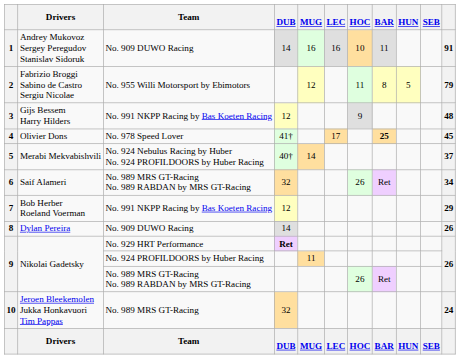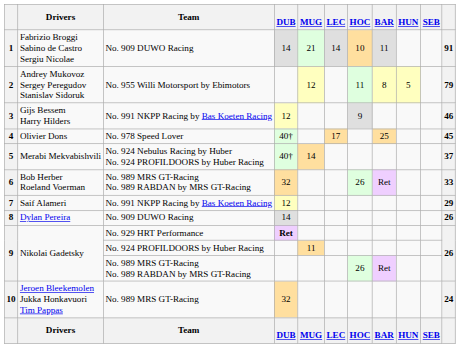1 | Drivers: Andrey Mukovoz Sergey Peregudov Stanislav Sidoruk -> Fabrizio Broggi Sabino de Castro Sergiu Nicolae
1 | MUG: 16 -> 21
1 | LEC: 16 -> 14
2 | Drivers: Fabrizio Broggi Sabino de Castro Sergiu Nicolae -> Andrey Mukovoz Sergey Peregudov Stanislav Sidoruk
3 | column 11: 48 -> 46
4 | DUB: 41† -> 40†
4 | BAR: bold -> normal
6 | Drivers: Saif Alameri -> Bob Herber Roeland Voerman
6 | column 11: 34 -> 33
7 | Drivers: Bob Herber Roeland Voerman -> Saif Alameri
